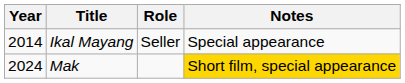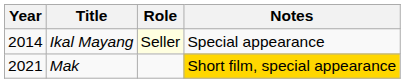Ikal Mayang | Role: no background -> lightyellow background
Mak | Year: 2024 -> 2021
